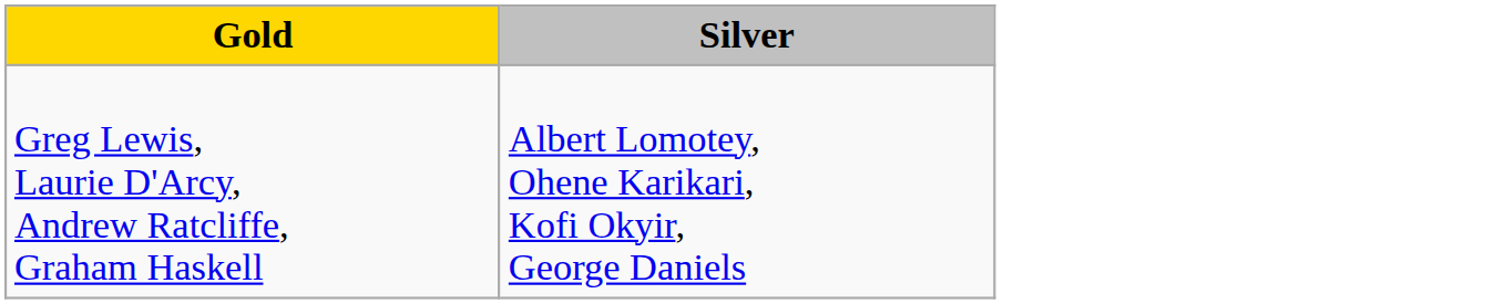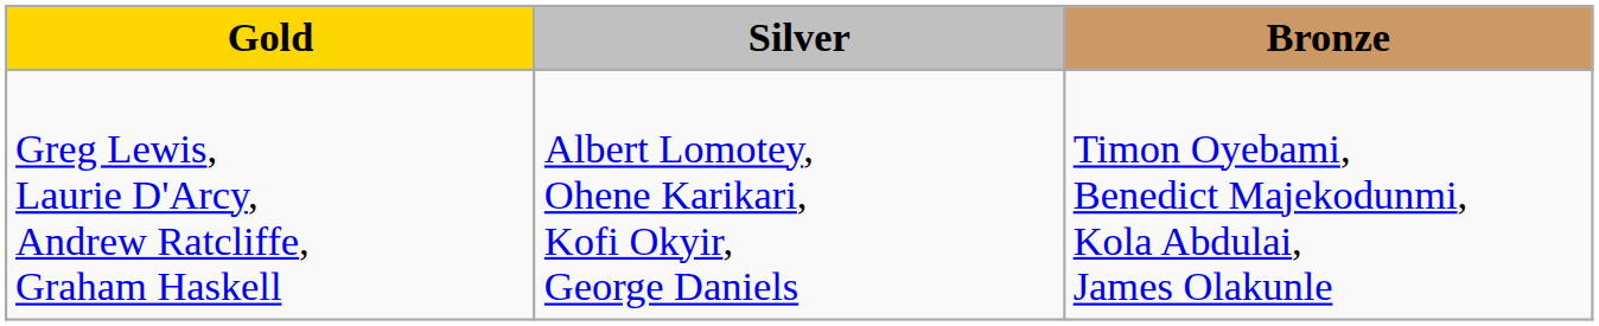+ column: Bronze | Timon Oyebami, Benedict Majekodunmi, Kola Abdulai, James Olakunle
